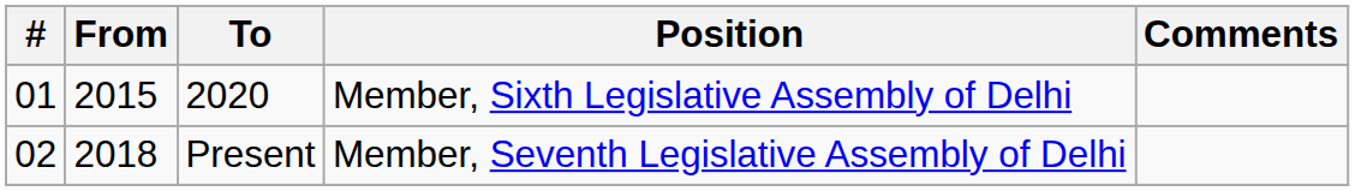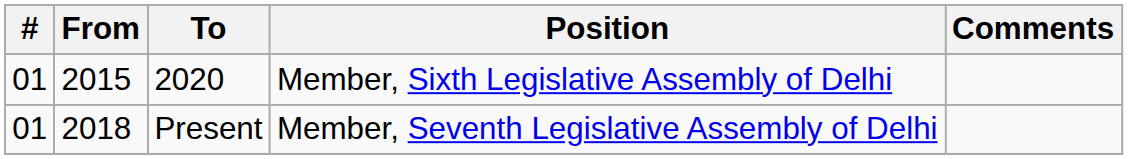Present | #: 02 -> 01
